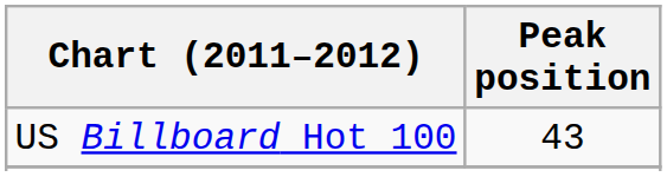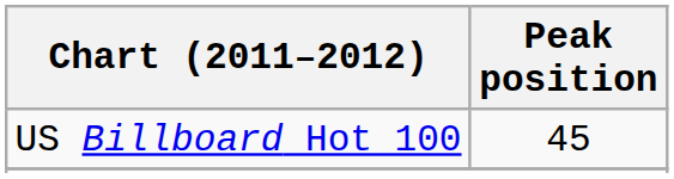US Billboard Hot 100 | Peak position: 43 -> 45
